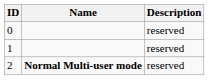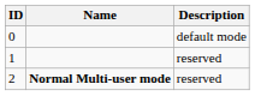0 | Description: reserved -> default mode
